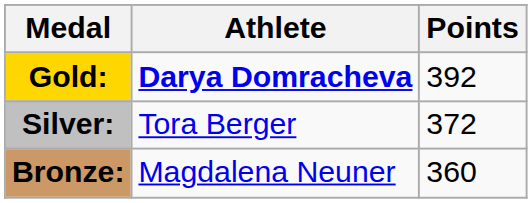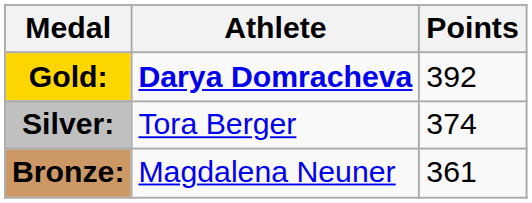Silver: | Points: 372 -> 374
Bronze: | Points: 360 -> 361
